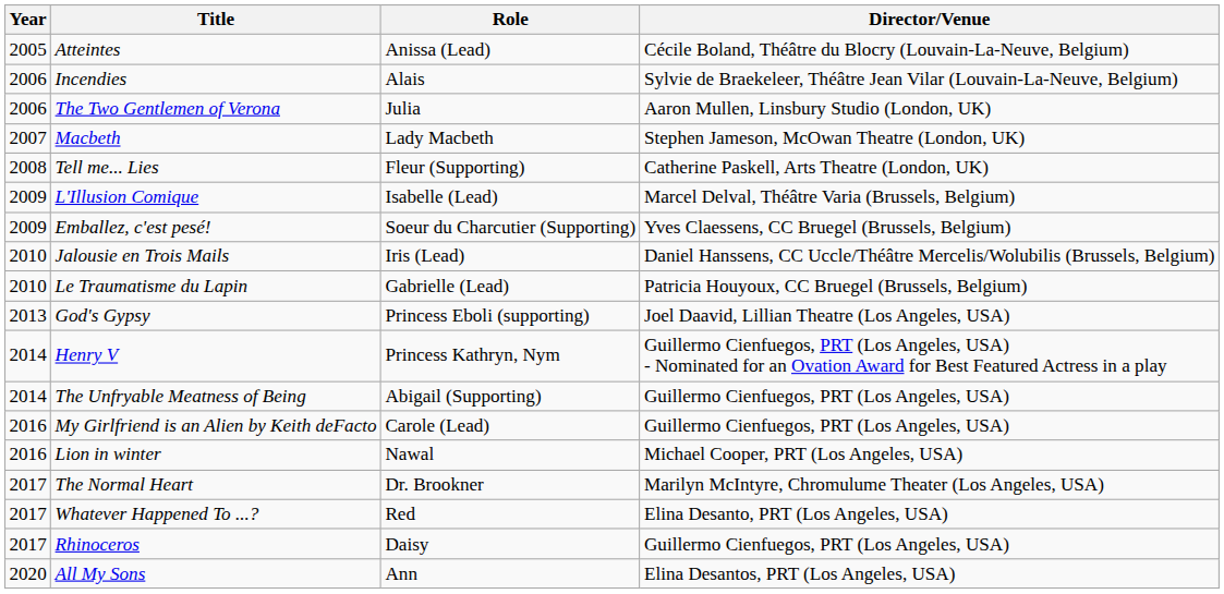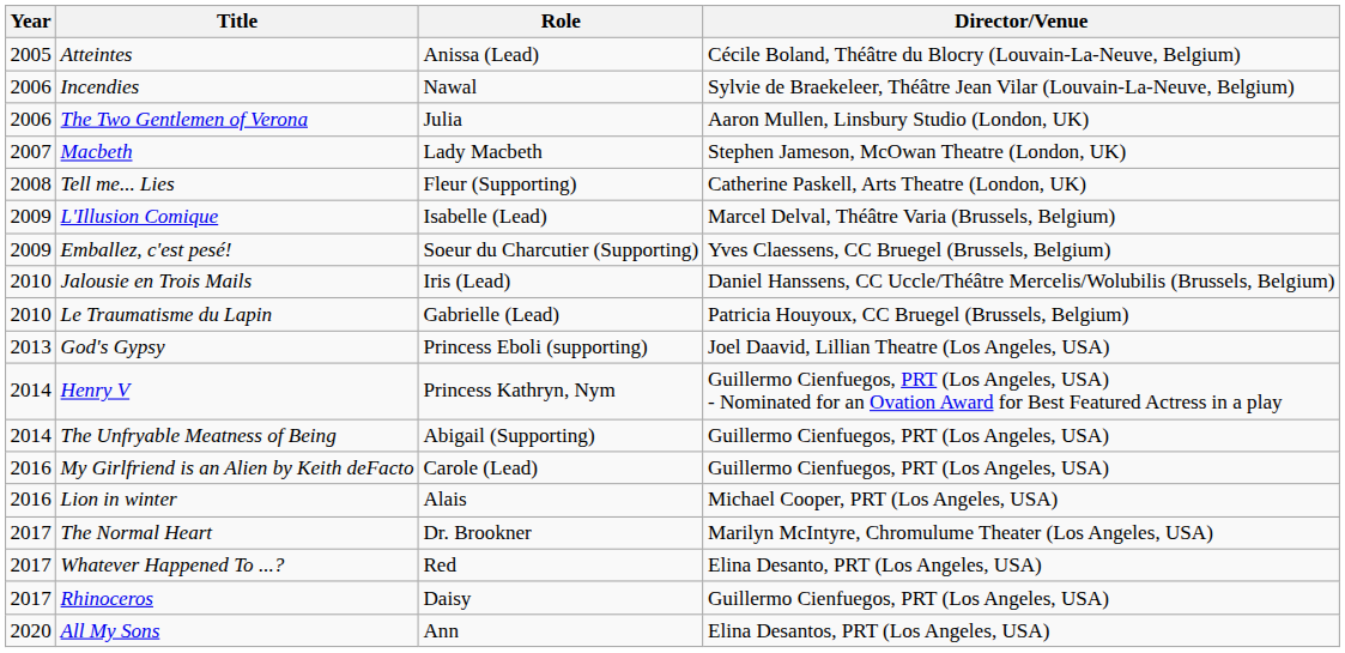Incendies | Role: Alais -> Nawal
Lion in winter | Role: Nawal -> Alais
